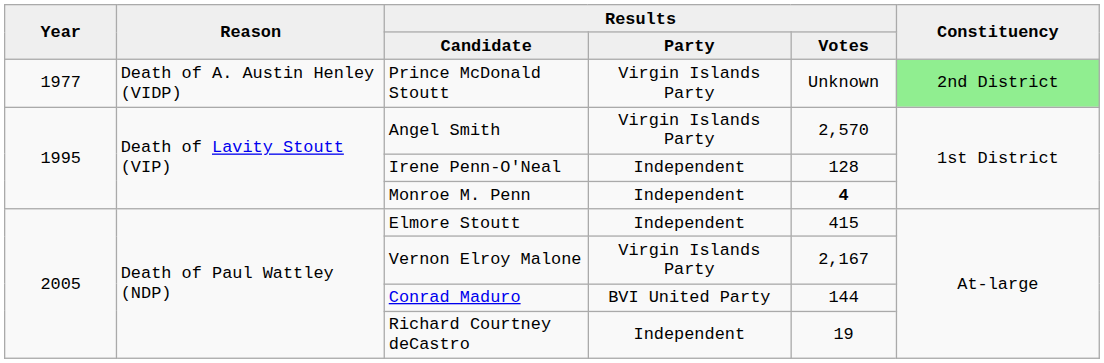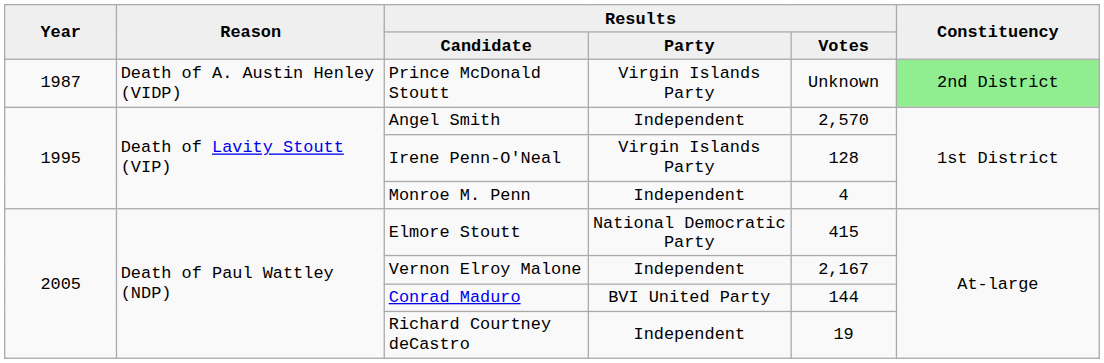Prince McDonald Stoutt | Year: 1977 -> 1987
Angel Smith | column 4: Virgin Islands Party -> Independent
Irene Penn-O'Neal | column 4: Independent -> Virgin Islands Party
Monroe M. Penn | column 5: bold -> normal
Elmore Stoutt | column 4: Independent -> National Democratic Party
Vernon Elroy Malone | column 4: Virgin Islands Party -> Independent
